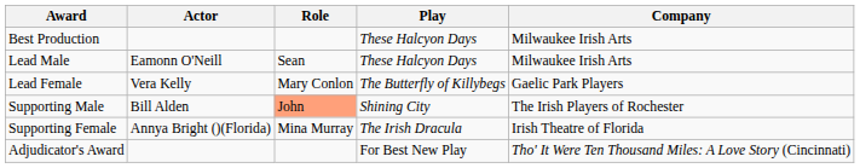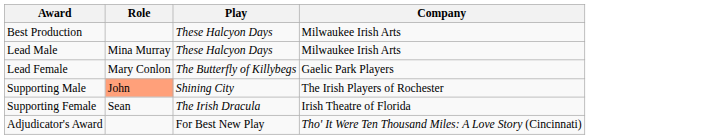- column: Actor | Eamonn O'Neill | Vera Kelly | Bill Alden | Annya Bright ()(Florida)
Lead Male | Role: Sean -> Mina Murray
Supporting Female | Role: Mina Murray -> Sean
